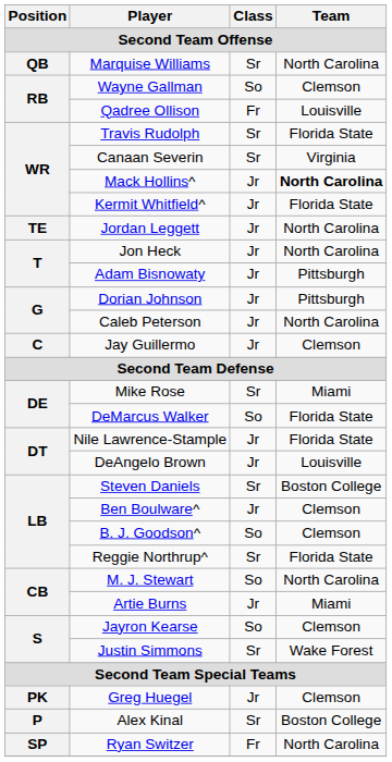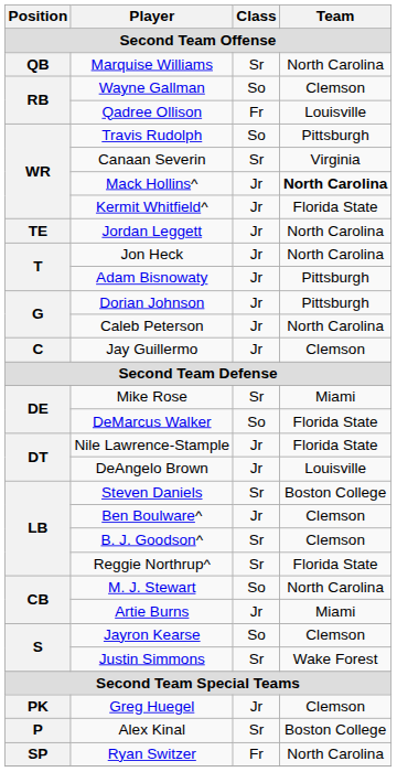Travis Rudolph | Class: Sr -> So
Travis Rudolph | Team: Florida State -> Pittsburgh
B. J. Goodson^ | Class: So -> Sr
